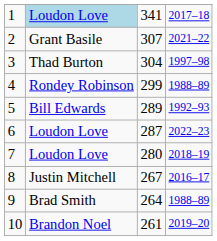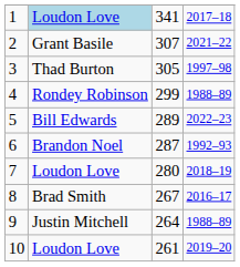3 | column 3: 304 -> 305
5 | column 4: 1992–93 -> 2022–23
6 | column 2: Loudon Love -> Brandon Noel
6 | column 4: 2022–23 -> 1992–93
8 | column 2: Justin Mitchell -> Brad Smith
9 | column 2: Brad Smith -> Justin Mitchell
10 | column 2: Brandon Noel -> Loudon Love
